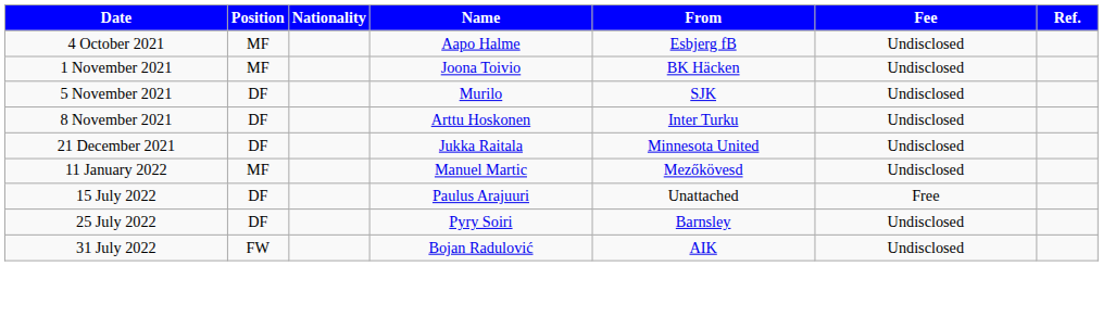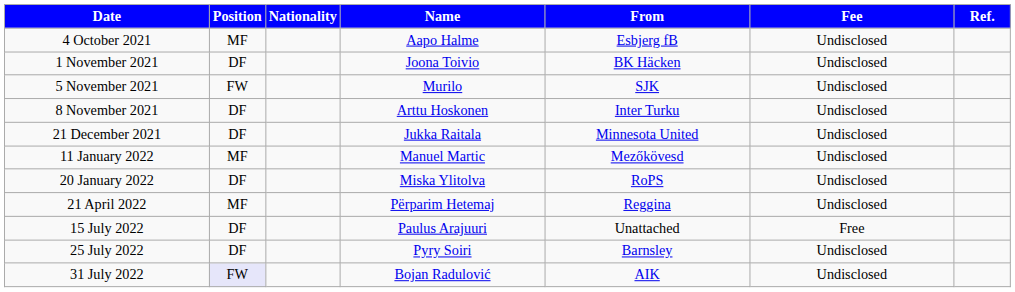1 November 2021 | Position: MF -> DF
5 November 2021 | Position: DF -> FW
+ row: 20 January 2022 | DF | Miska Ylitolva | RoPS | Undisclosed
+ row: 21 April 2022 | MF | Përparim Hetemaj | Reggina | Undisclosed
31 July 2022 | Position: no background -> lavender background
